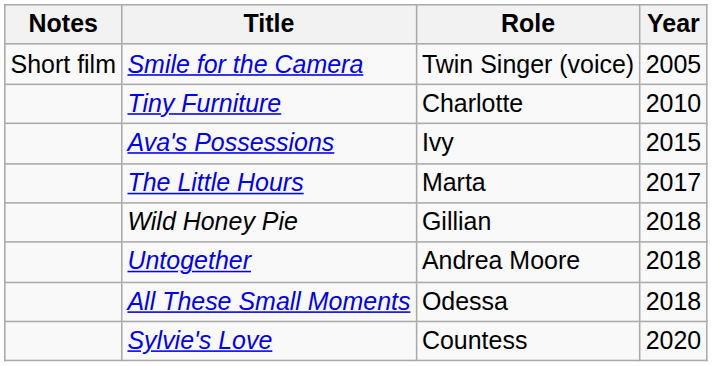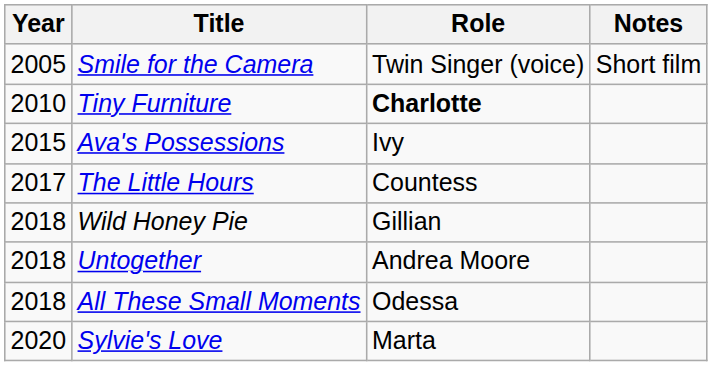columns swapped: Year <-> Notes
Tiny Furniture | Role: normal -> bold
The Little Hours | Role: Marta -> Countess
Sylvie's Love | Role: Countess -> Marta
